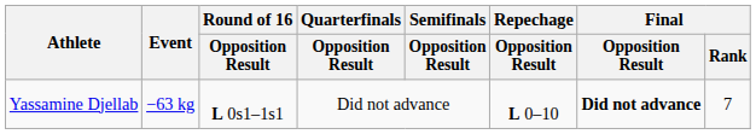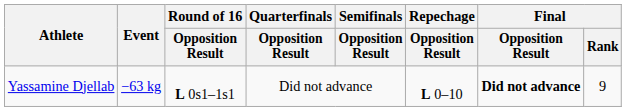Yassamine Djellab | Final / Rank: 7 -> 9
